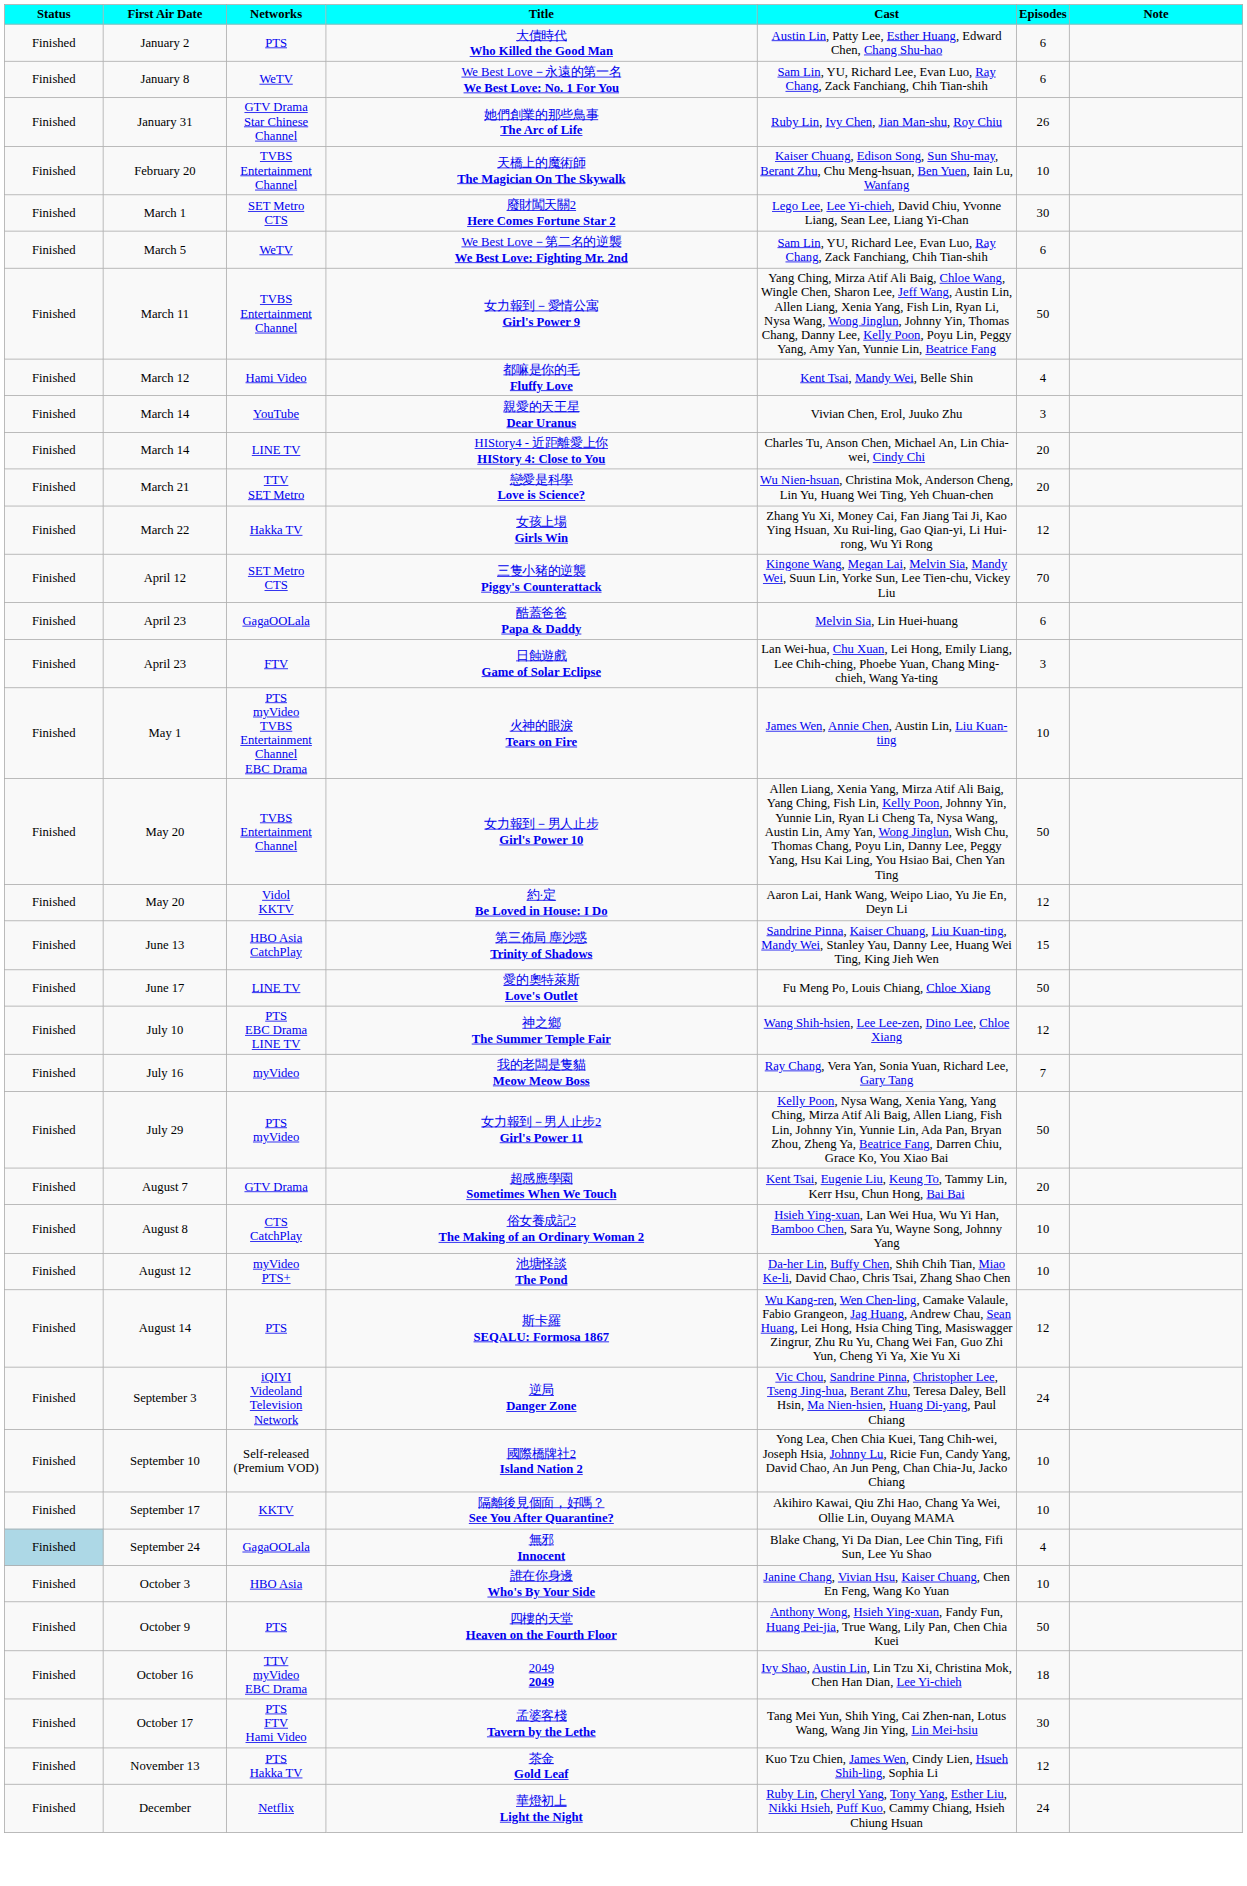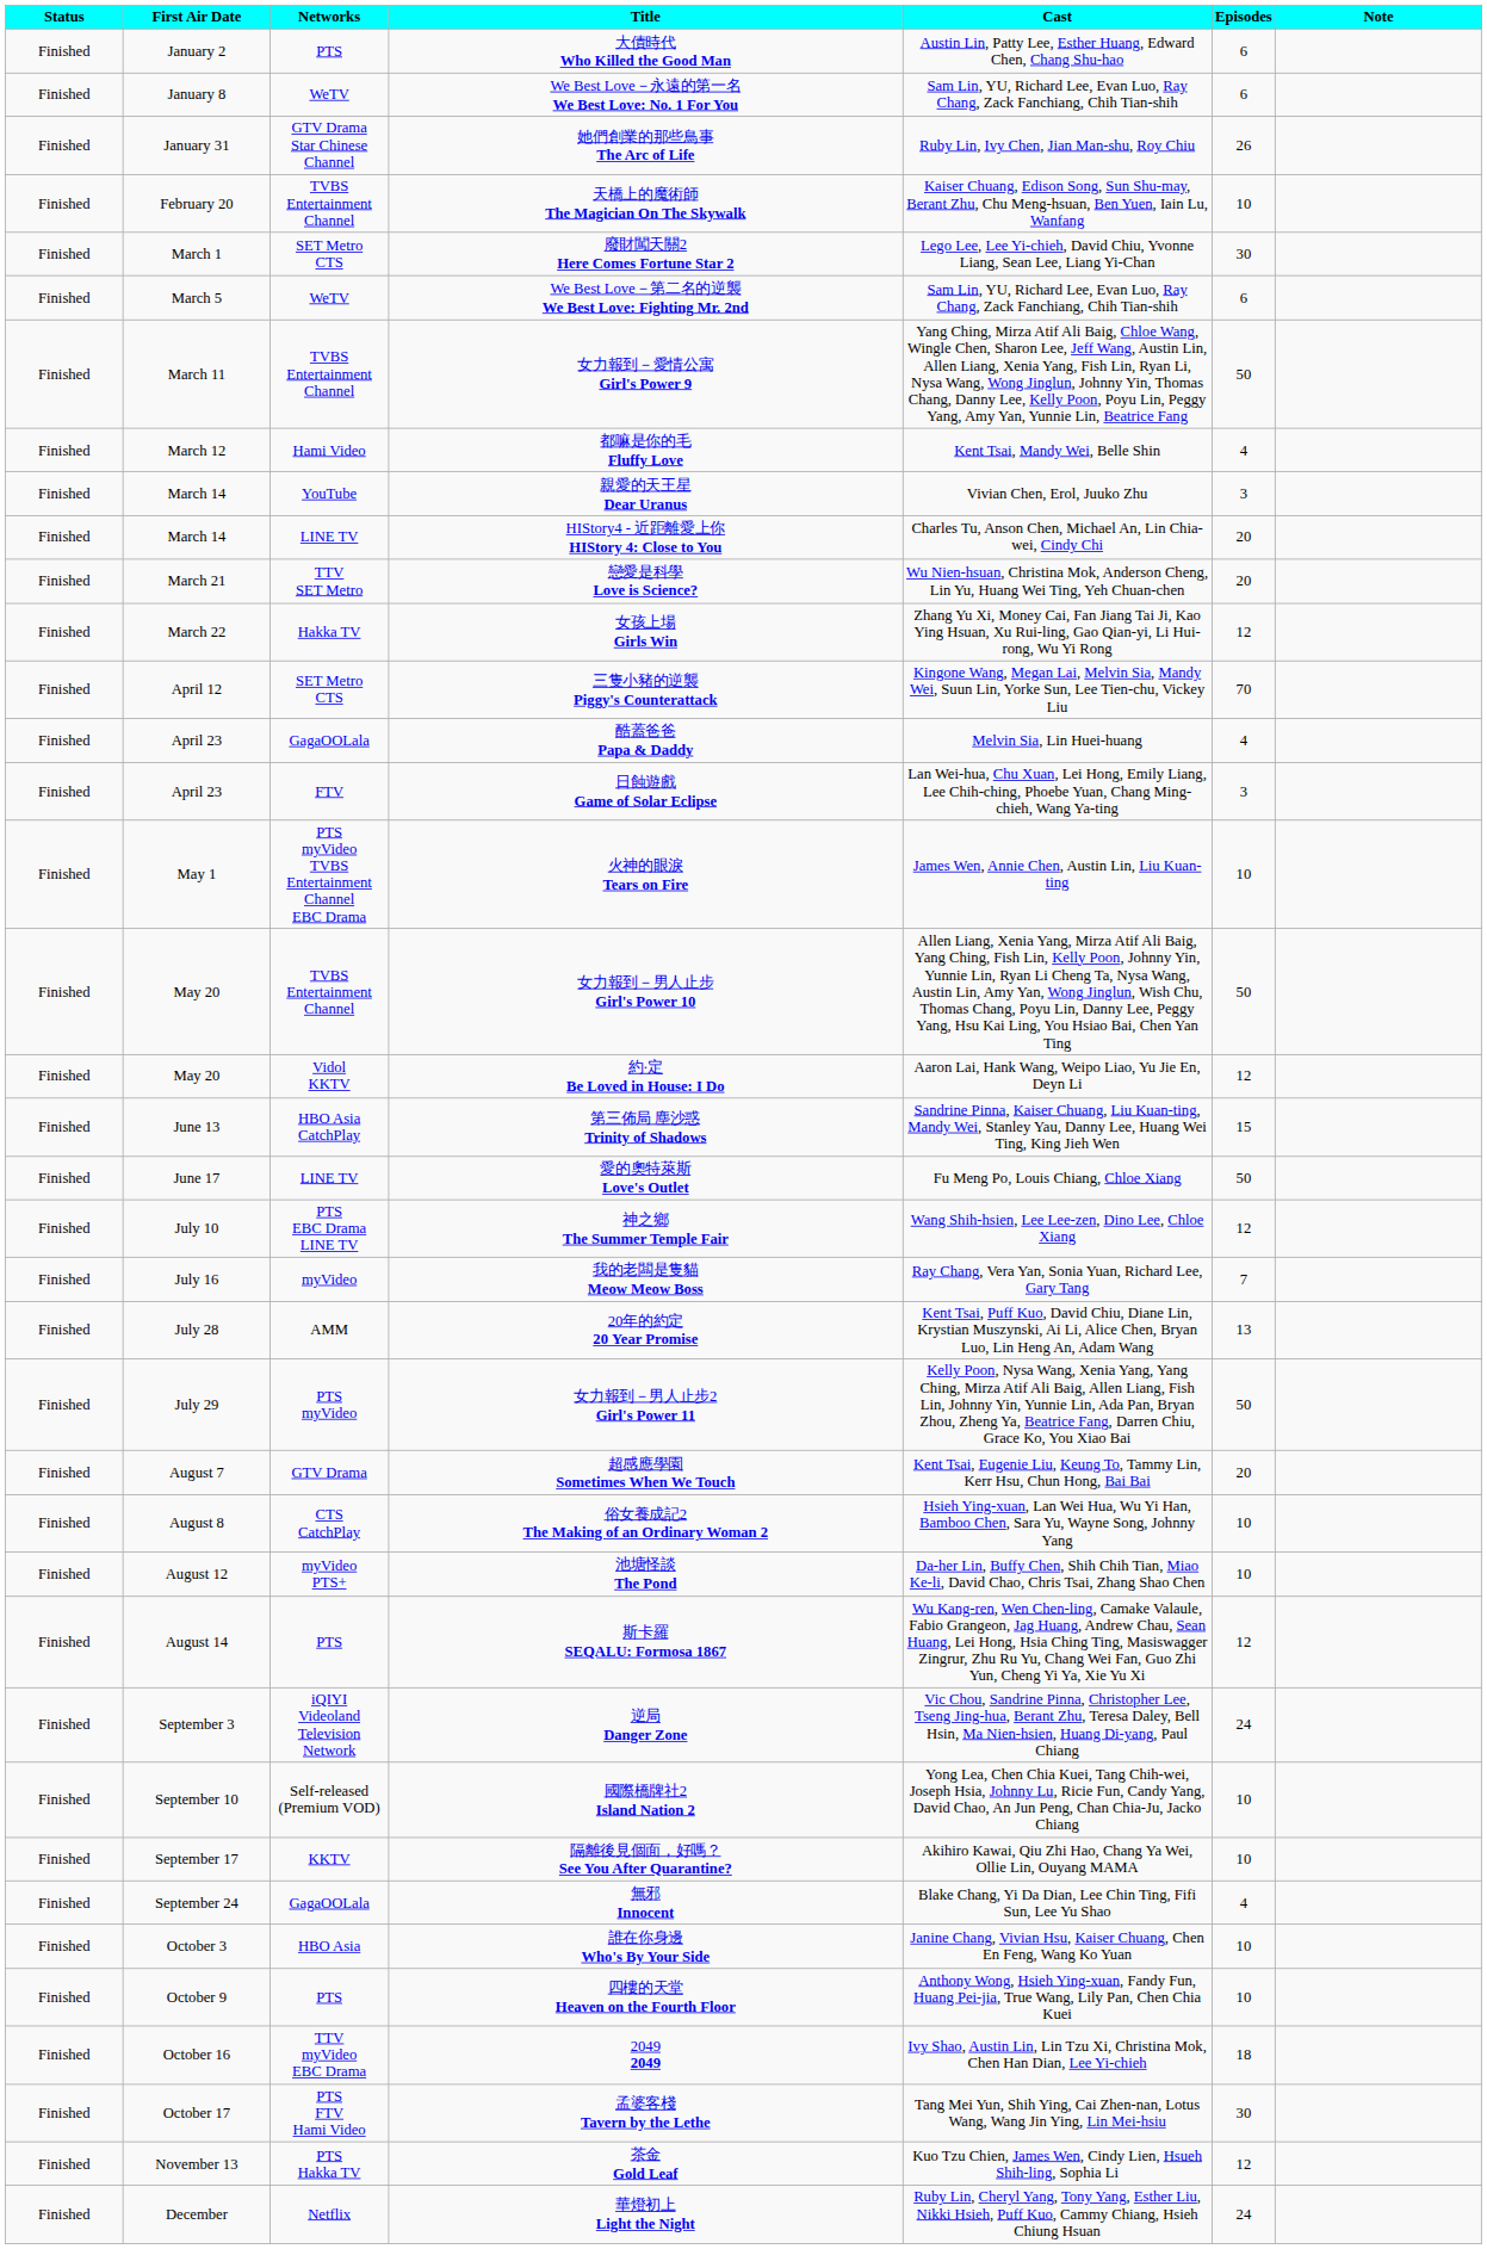酷蓋爸爸 Papa & Daddy | Episodes: 6 -> 4
+ row: Finished | July 28 | AMM | 20年的約定 20 Year Promise | Kent Tsai, Puff Kuo, David Chiu, Diane Lin, Krystian Muszynski, Ai Li, Alice Chen, Bryan Luo, Lin Heng An, Adam Wang | 13
無邪 Innocent | Status: lightblue background -> no background
四樓的天堂 Heaven on the Fourth Floor | Episodes: 50 -> 10
